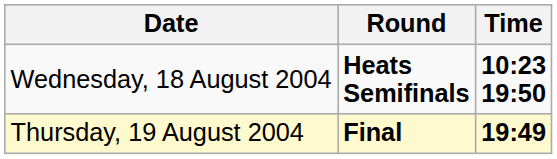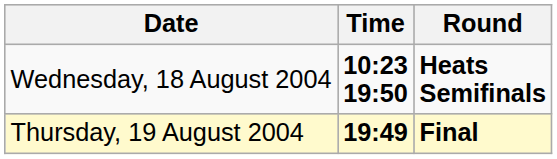columns swapped: Time <-> Round
